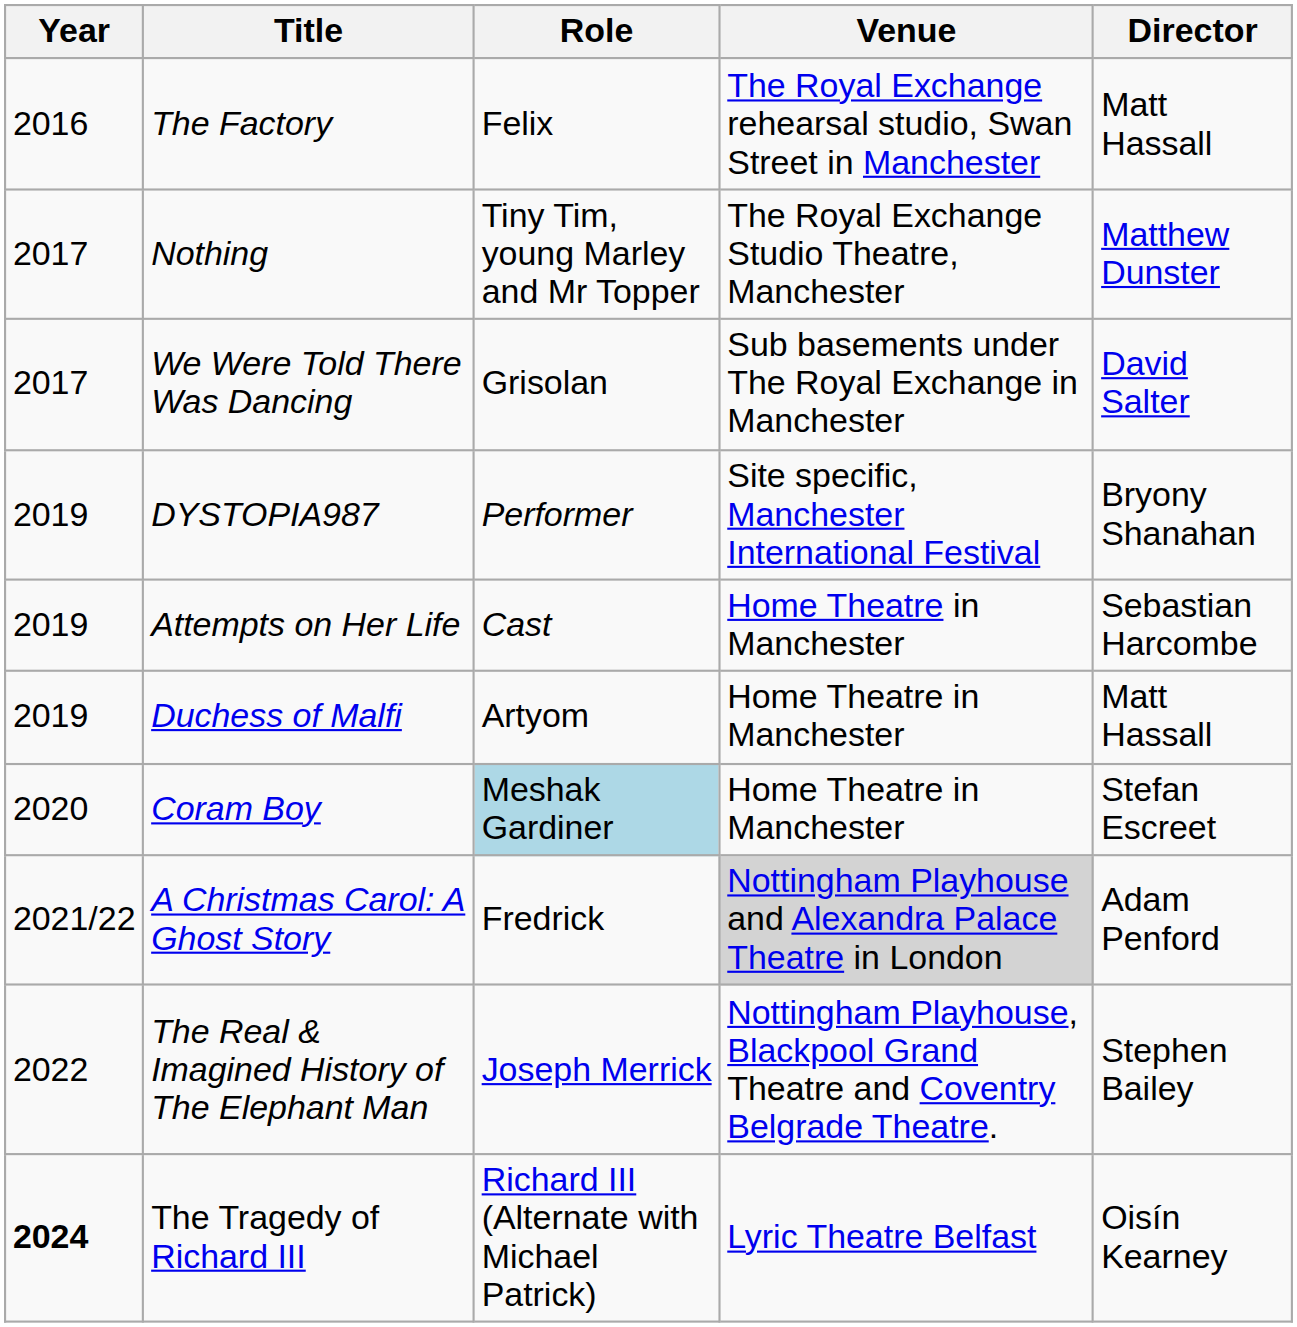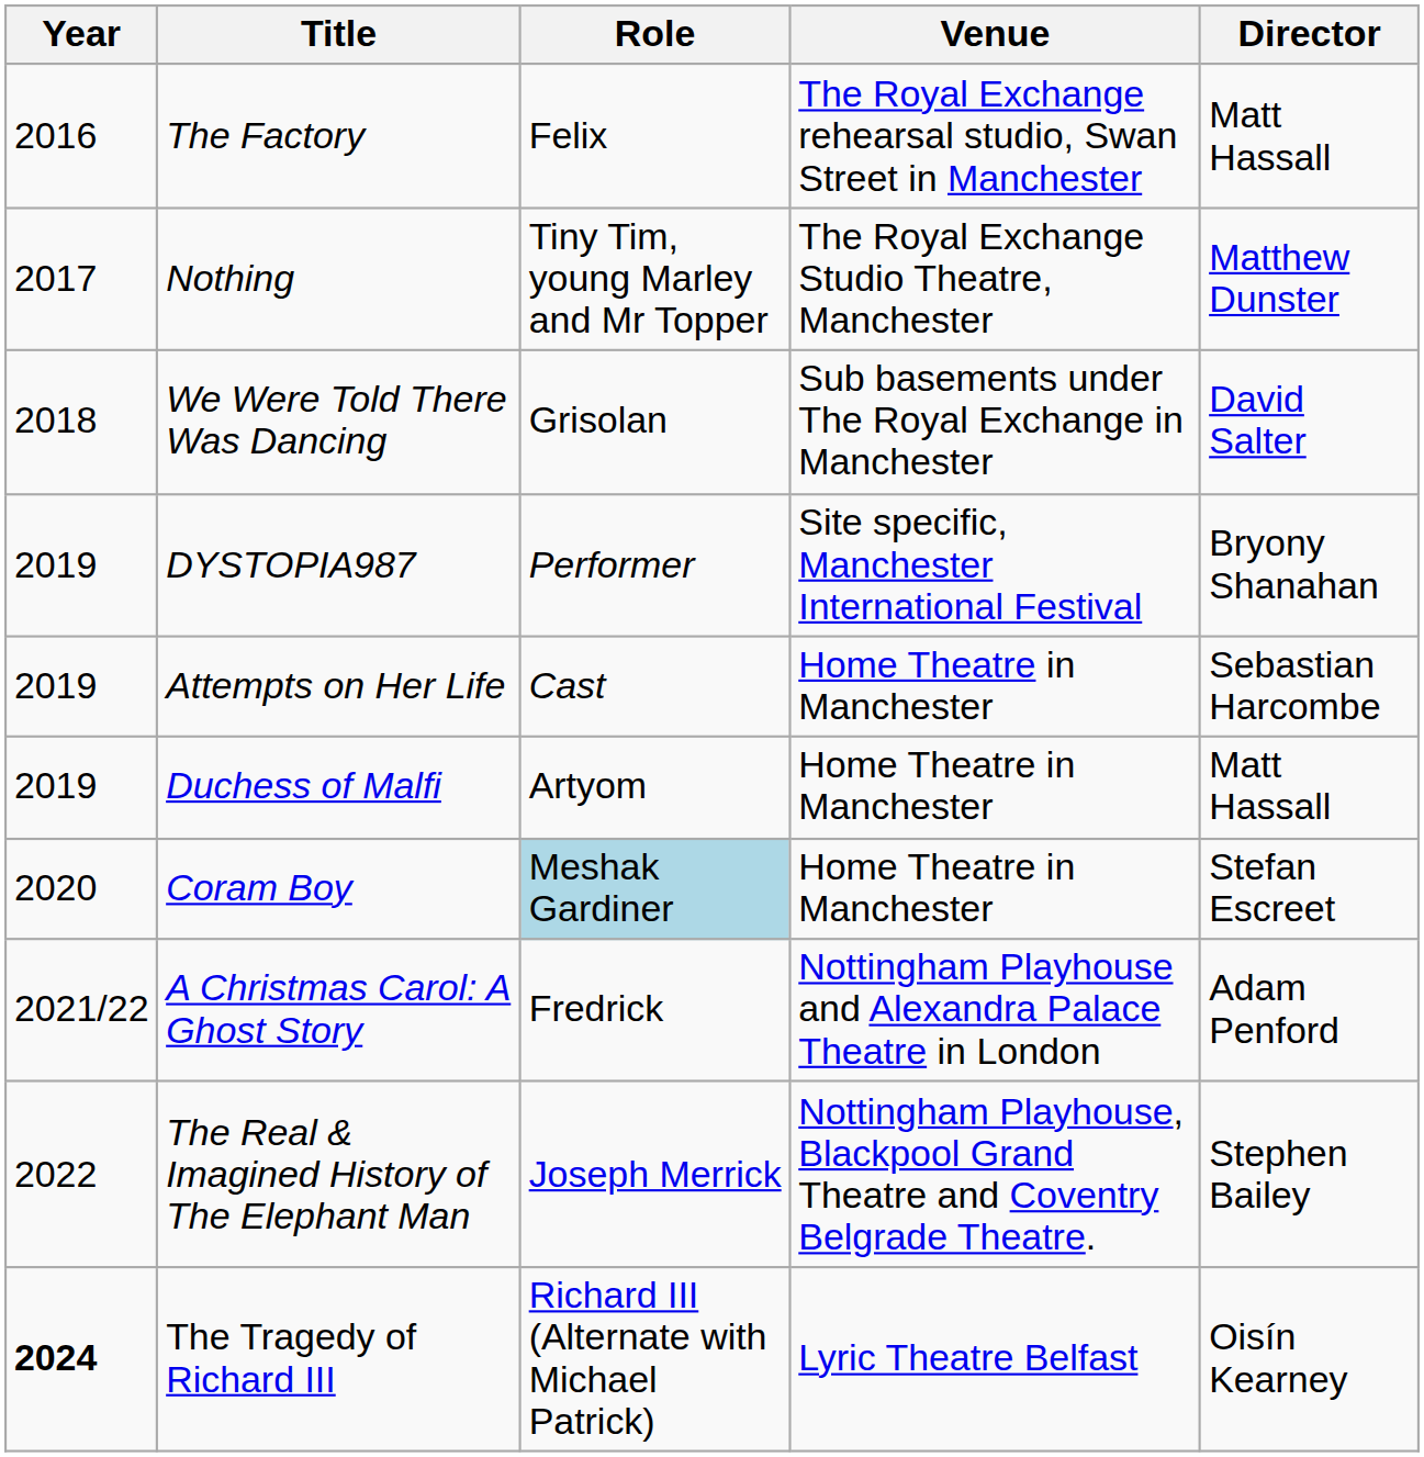We Were Told There Was Dancing | Year: 2017 -> 2018
A Christmas Carol: A Ghost Story | Venue: lightgrey background -> no background
